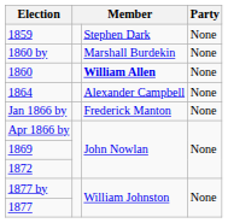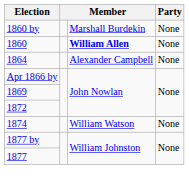- row: 1859 | Stephen Dark | None
- row: Jan 1866 by | Frederick Manton | None
+ row: 1874 | William Watson | None
